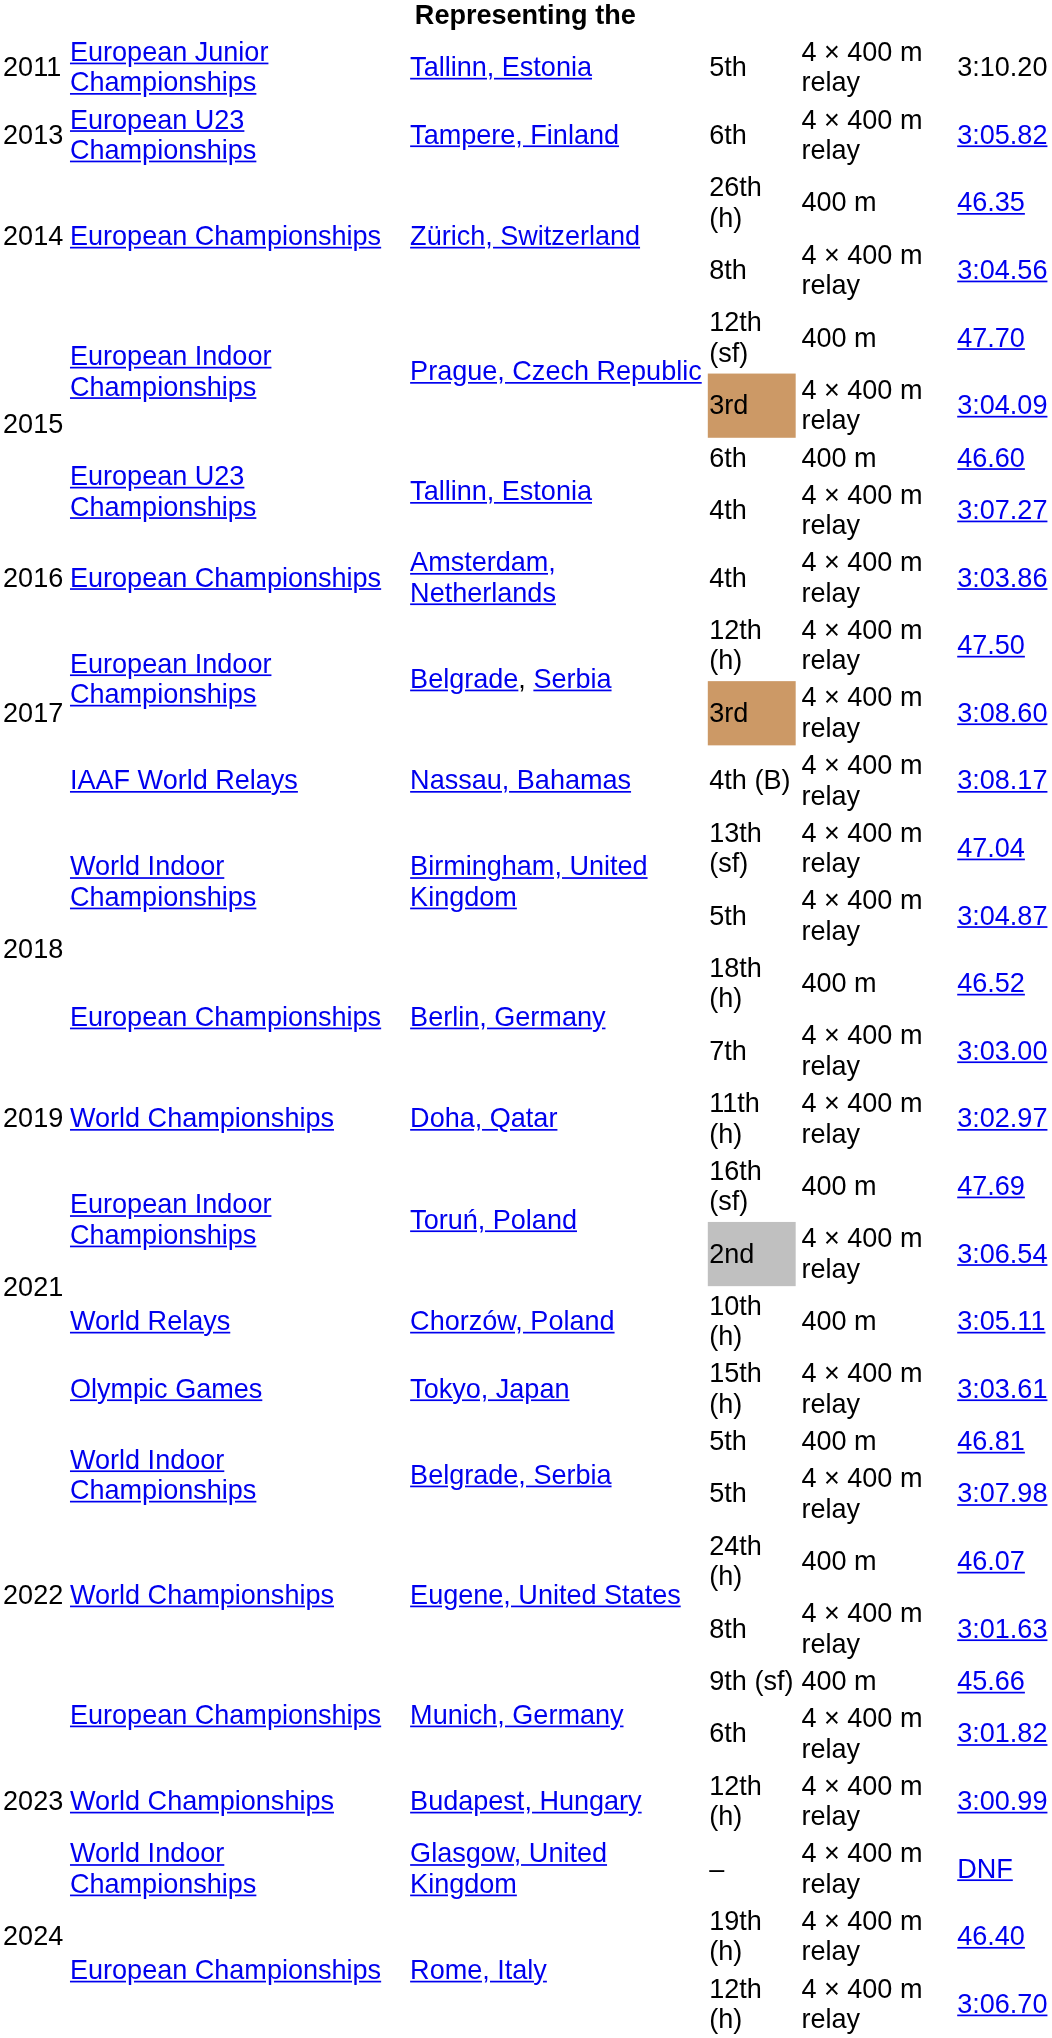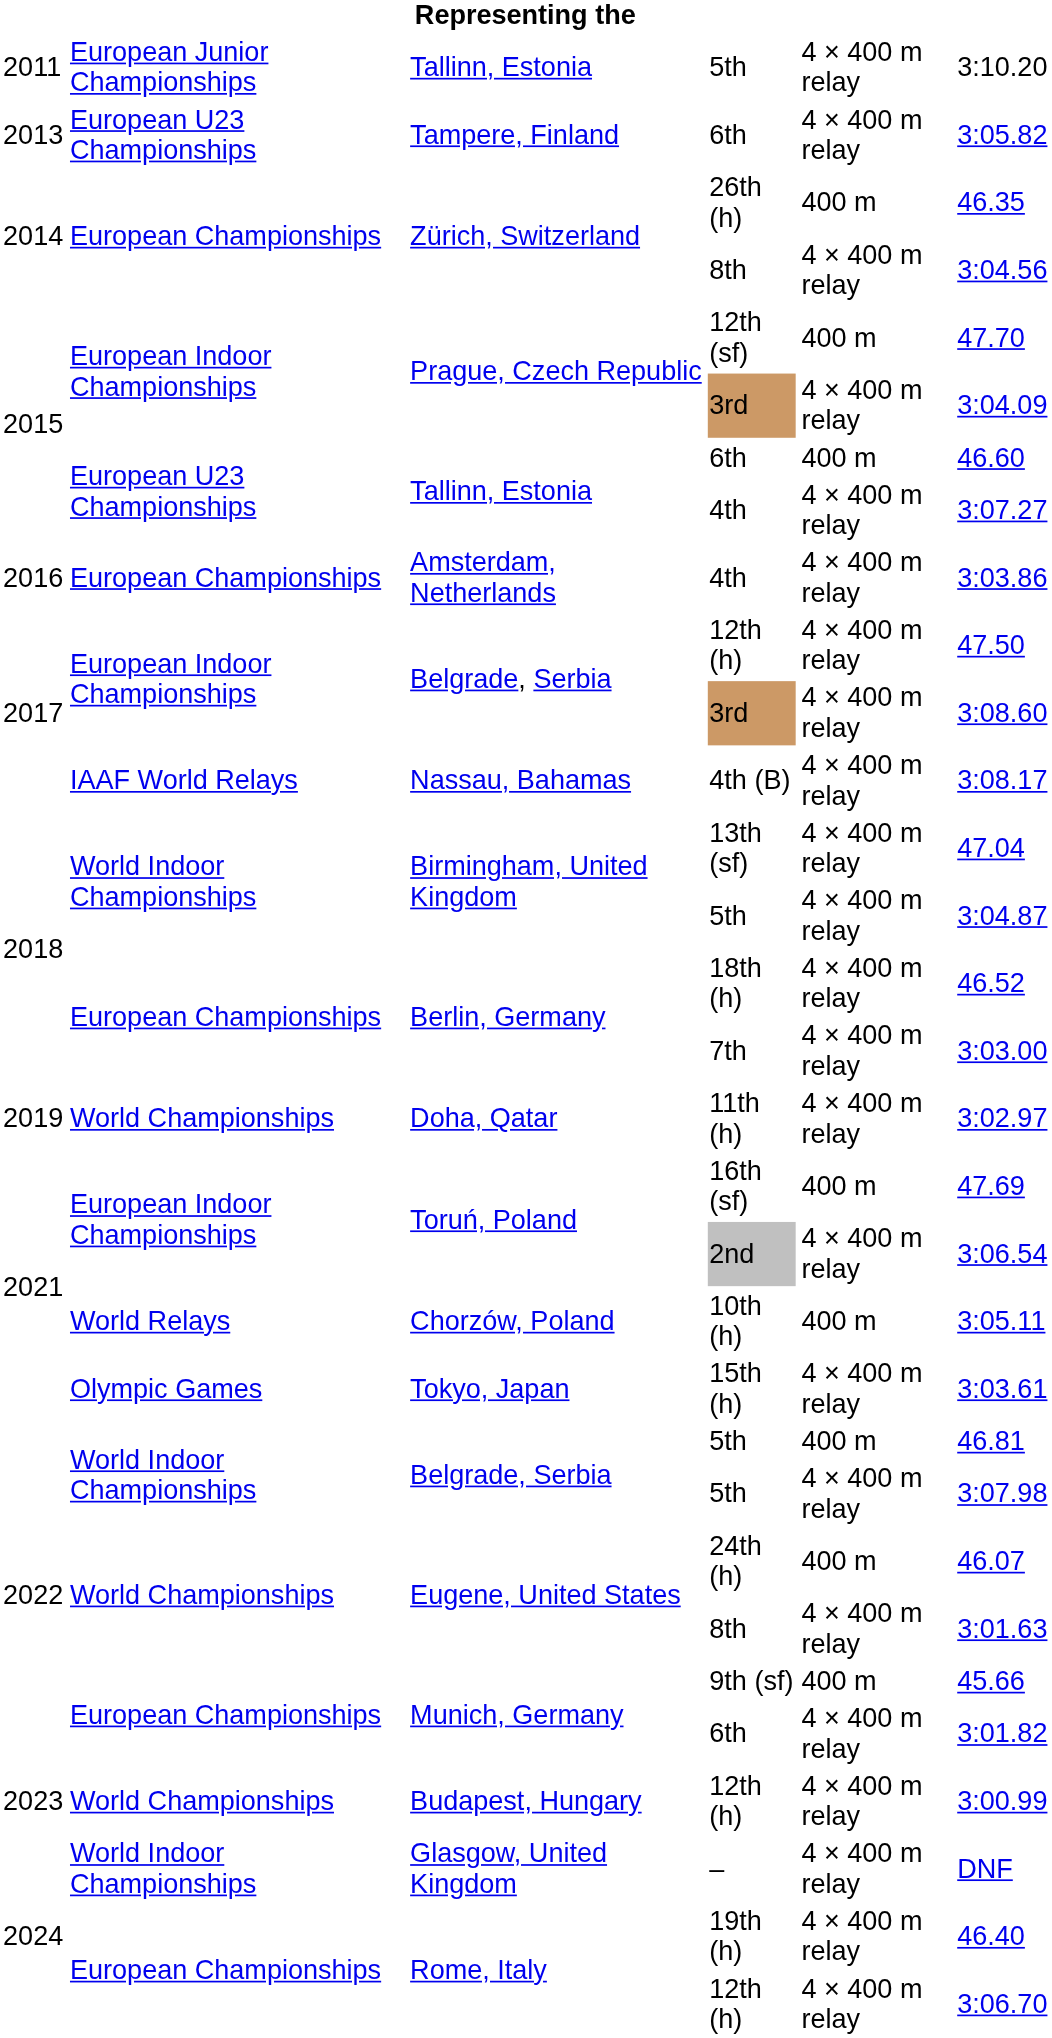18th (h) | column 5: 400 m -> 4 × 400 m relay
